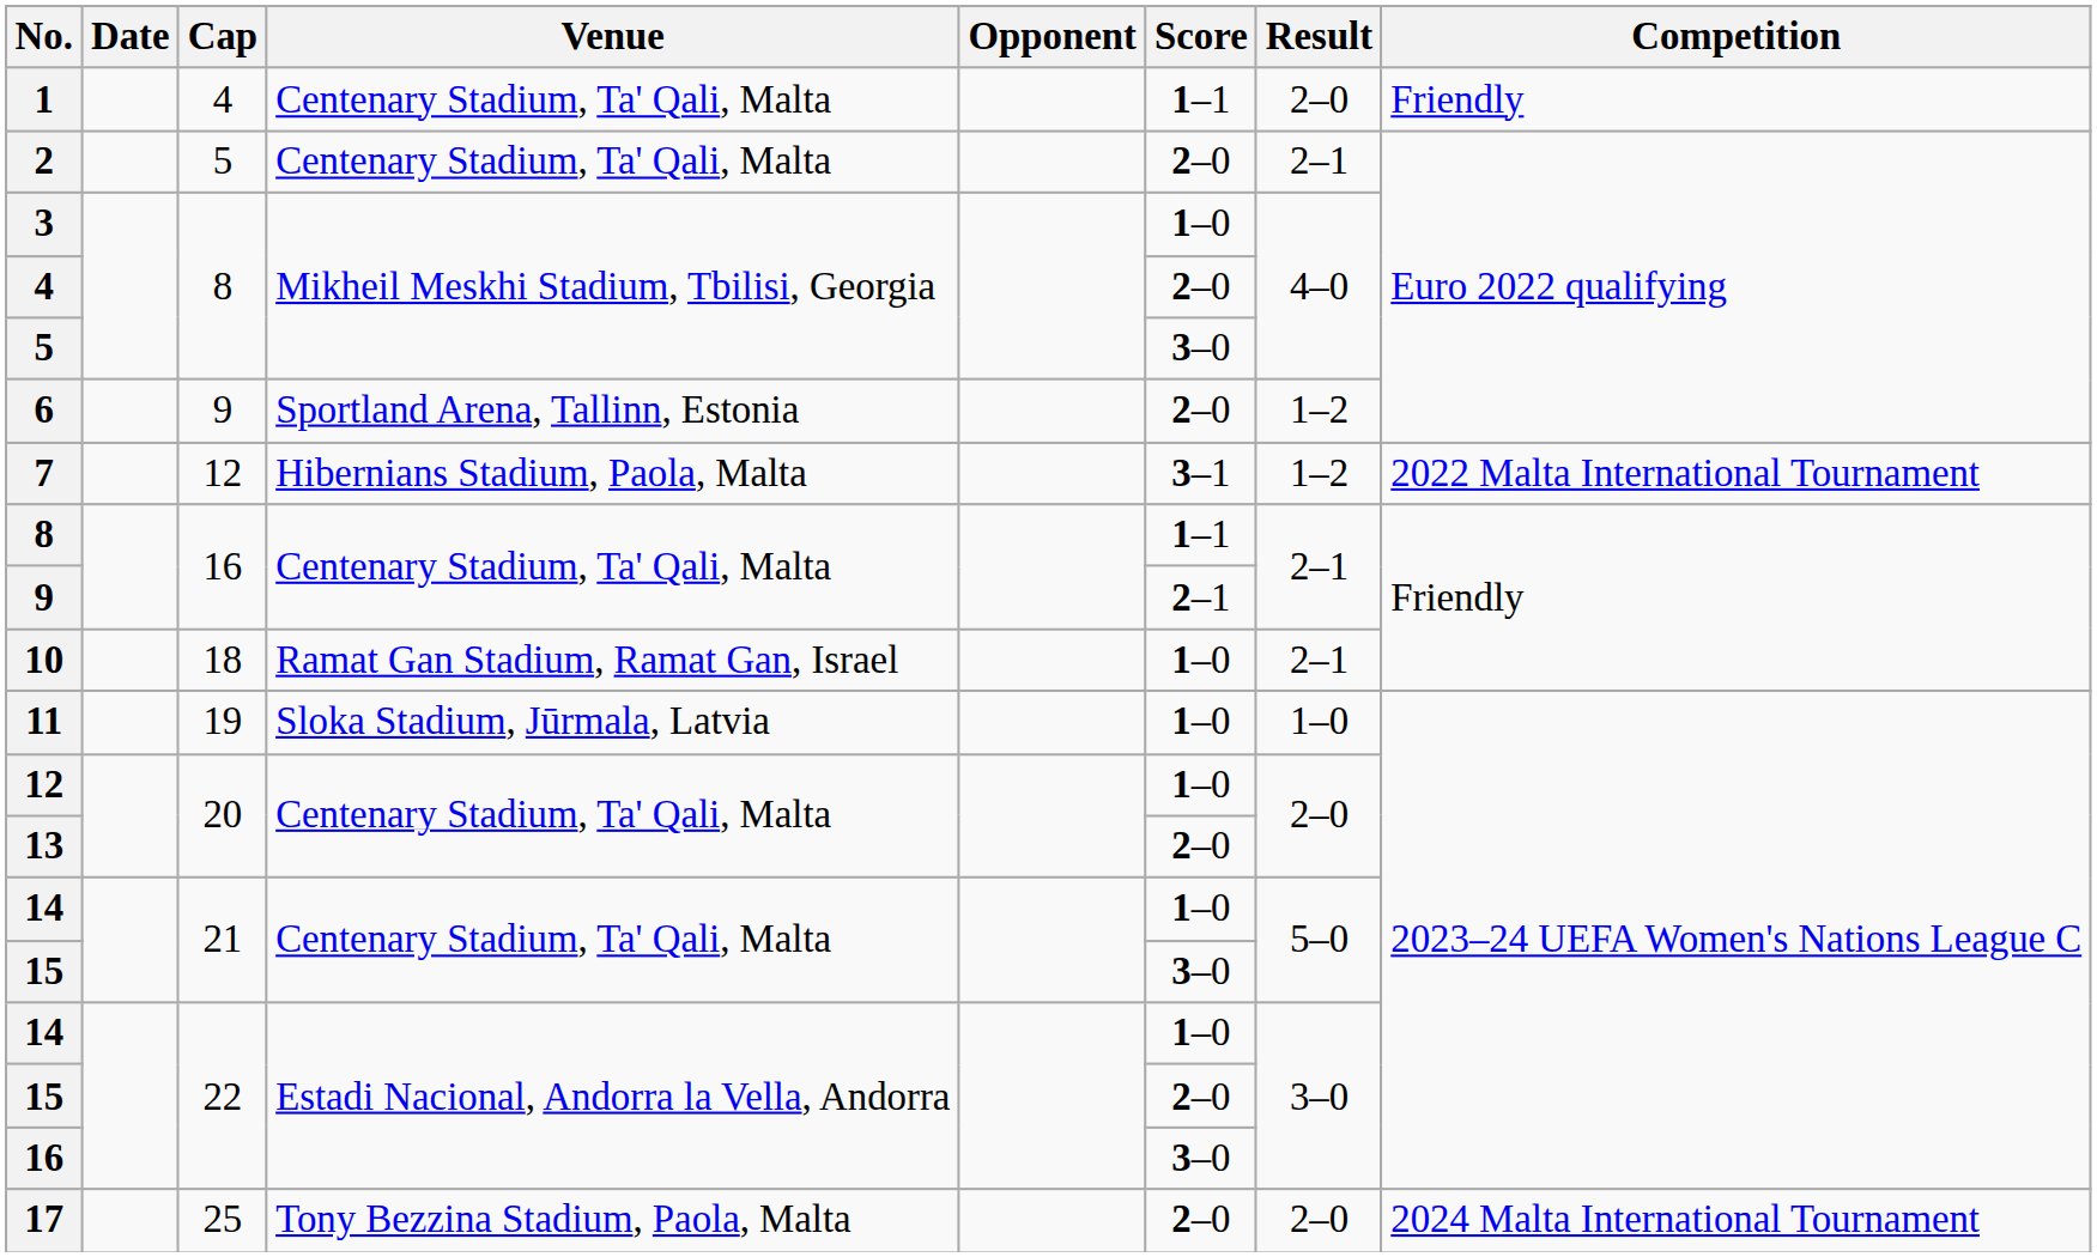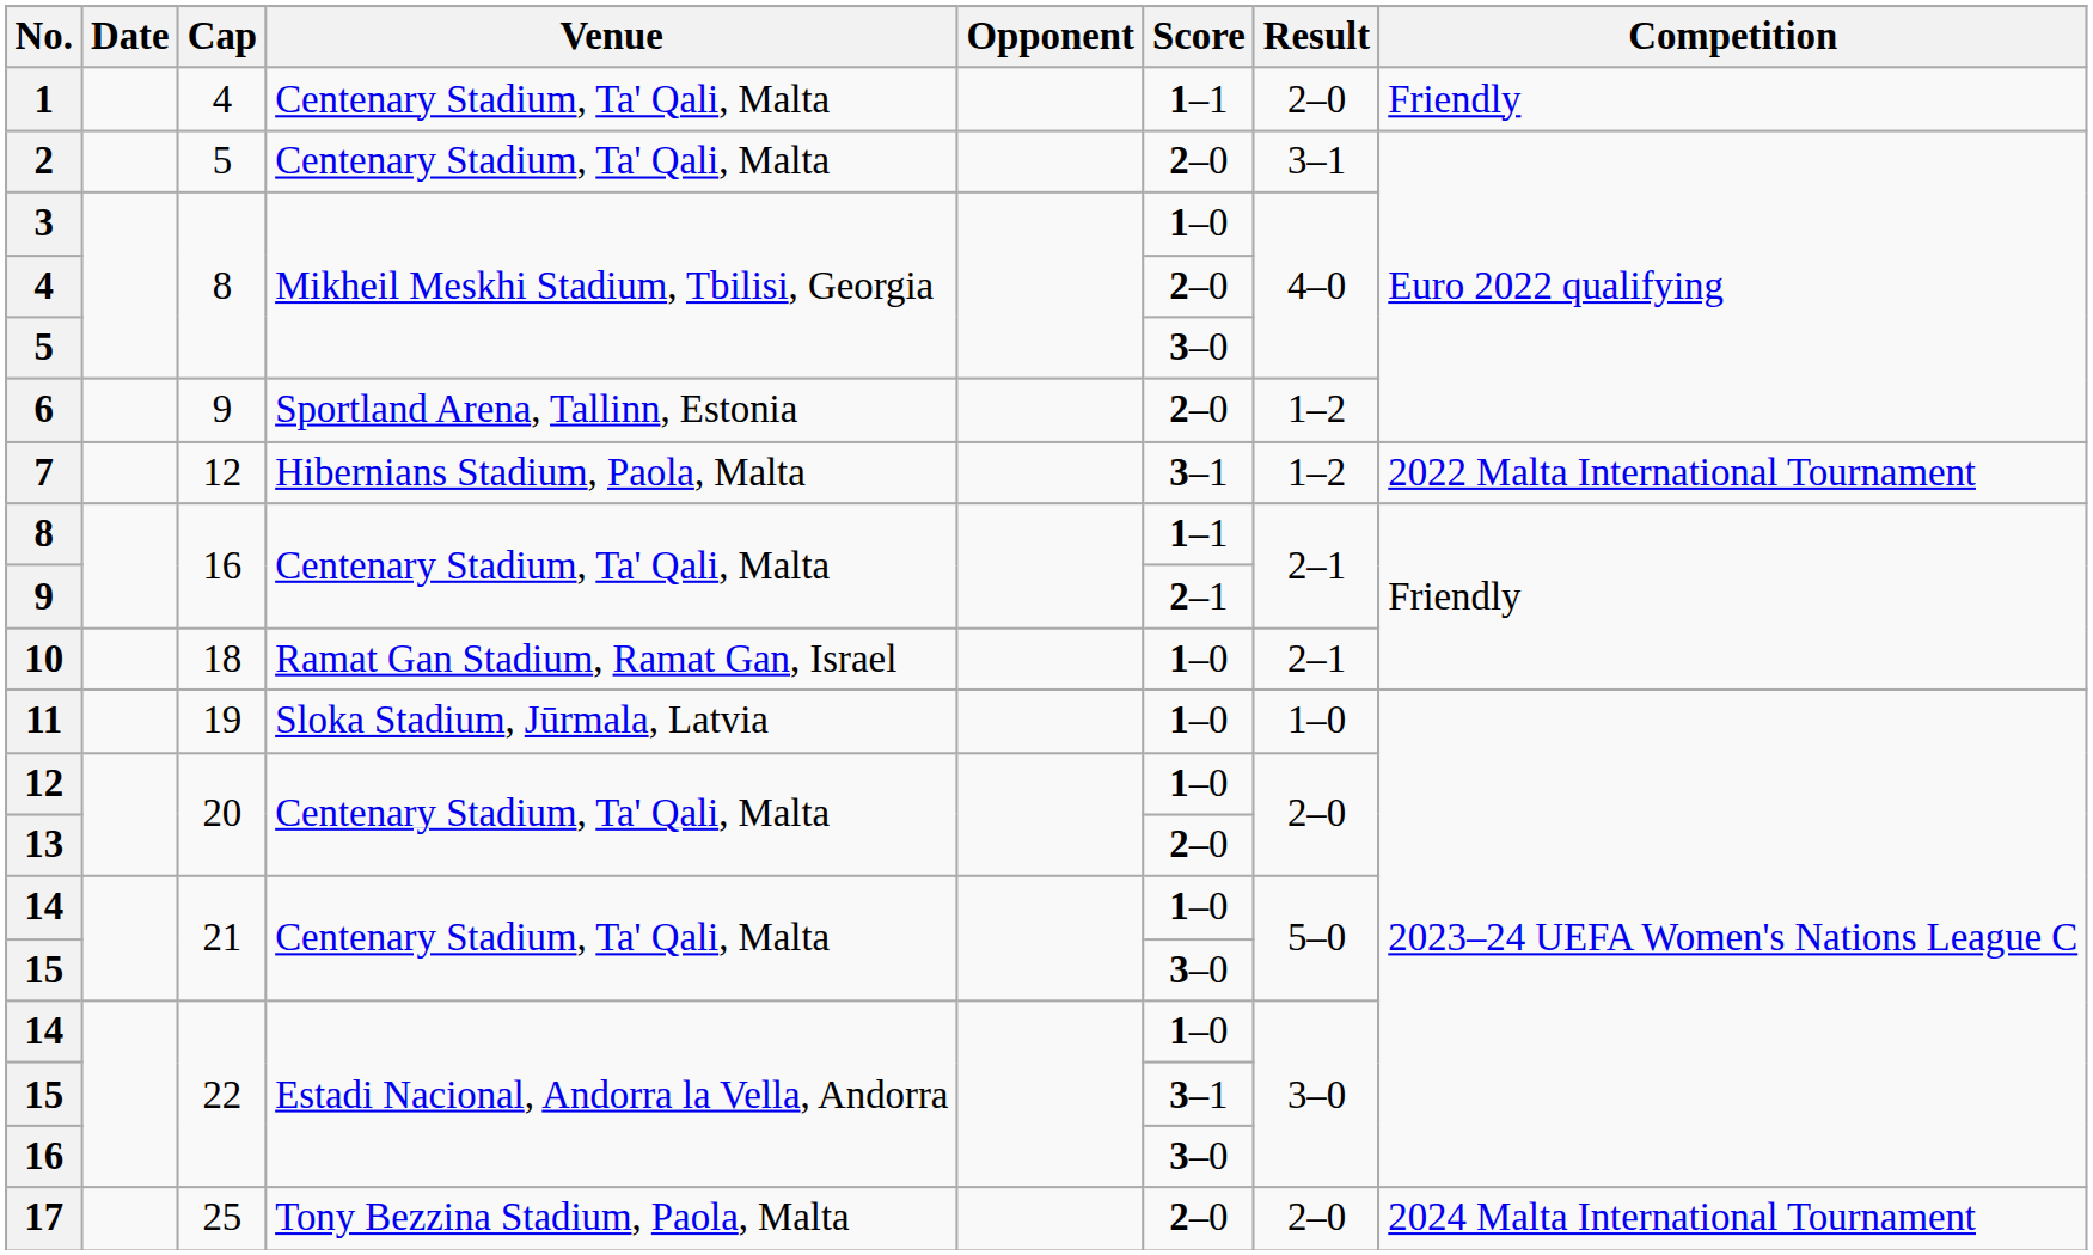2 | Result: 2–1 -> 3–1
15 / 22 | Score: 2–0 -> 3–1
